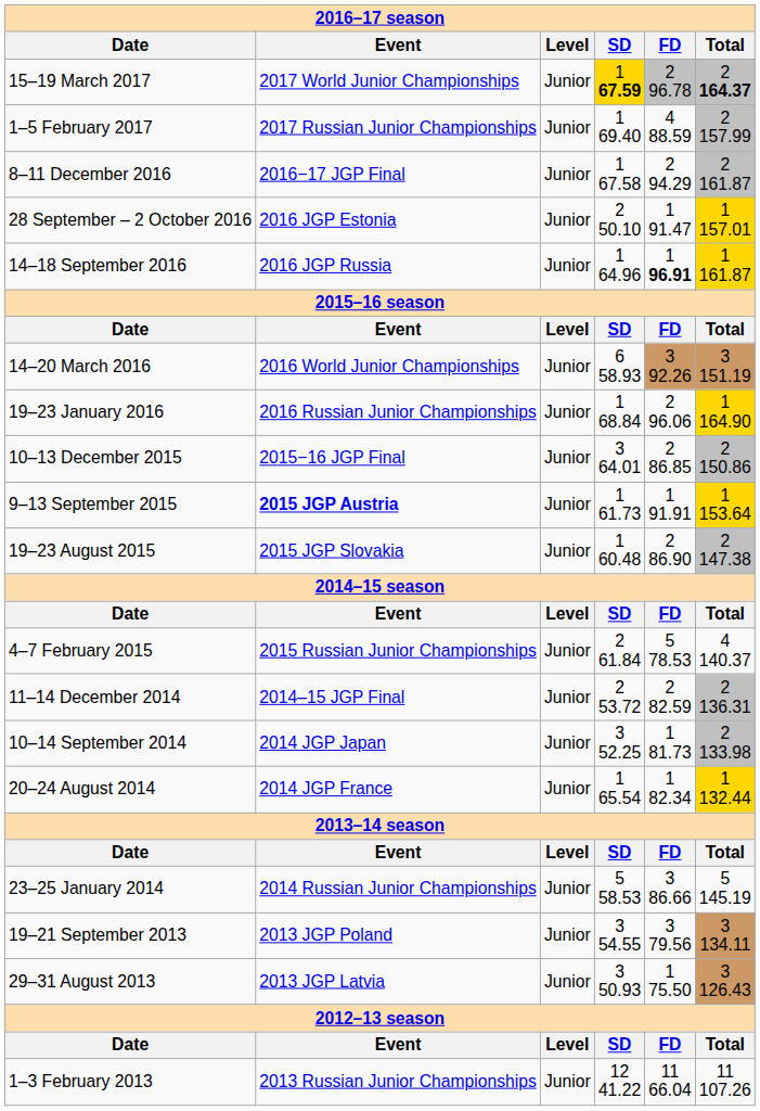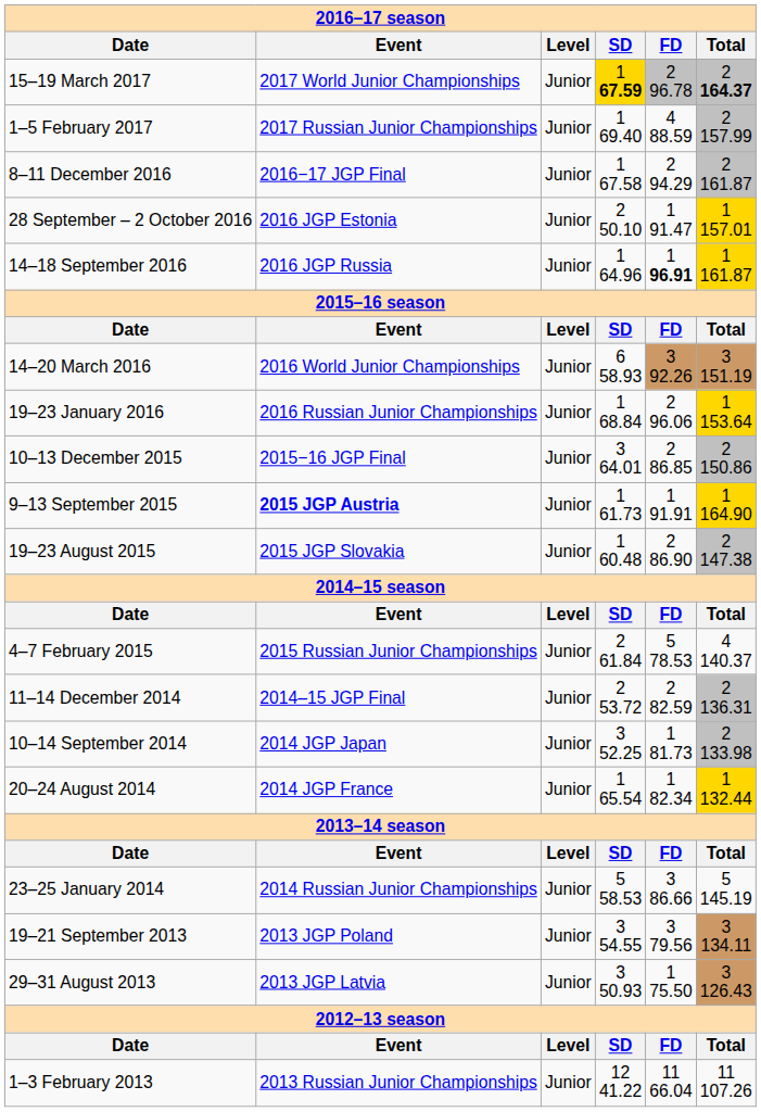19–23 January 2016 | column 6: 1 164.90 -> 1 153.64
9–13 September 2015 | column 6: 1 153.64 -> 1 164.90
